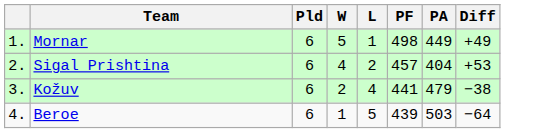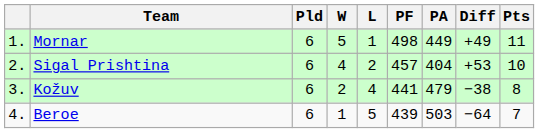+ column: Pts | 11 | 10 | 8 | 7
